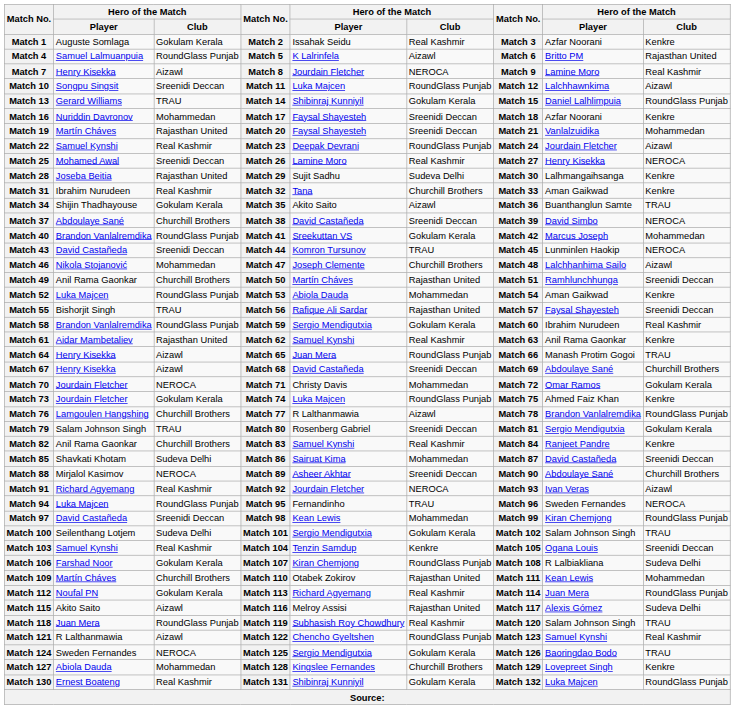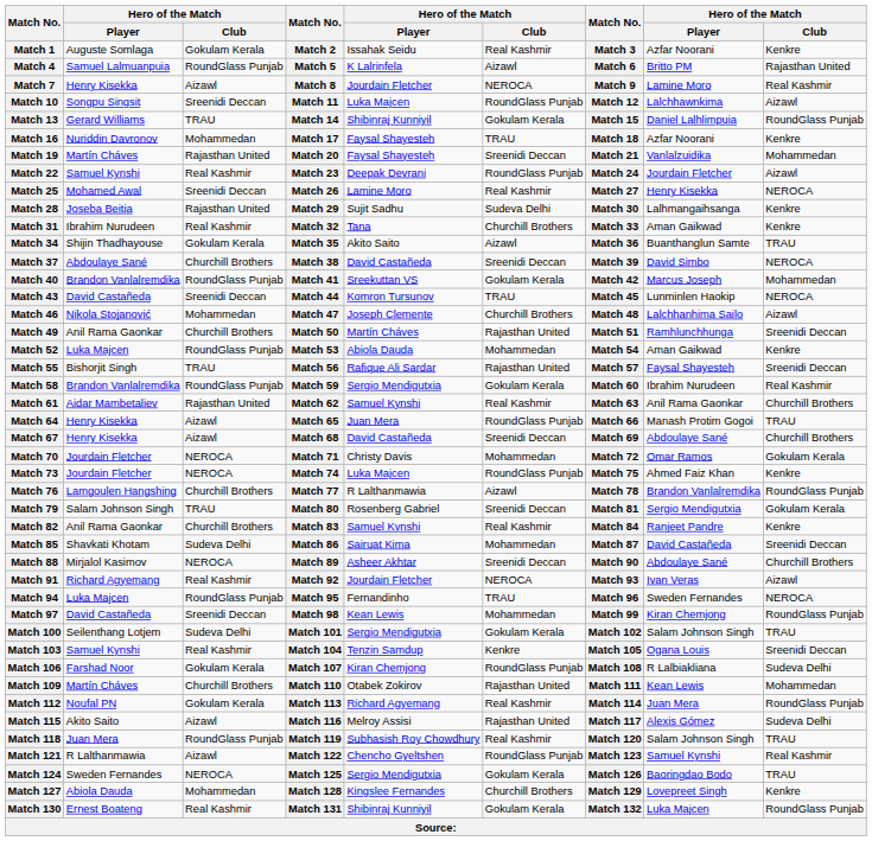Match 16 | column 6: Sreenidi Deccan -> TRAU
Match 61 | column 9: Kenkre -> Churchill Brothers
Match 73 | column 3: Gokulam Kerala -> NEROCA
